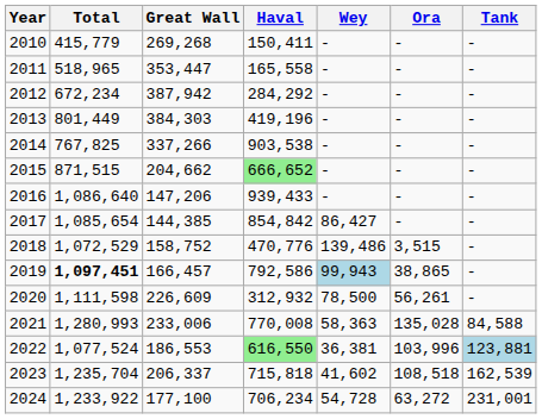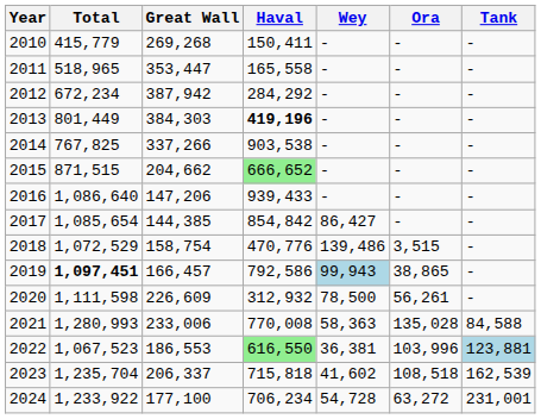2013 | Haval: normal -> bold
2018 | Great Wall: 158,752 -> 158,754
2022 | Total: 1,077,524 -> 1,067,523
